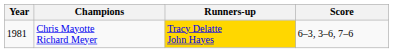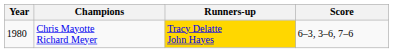Chris Mayotte Richard Meyer | Year: 1981 -> 1980
